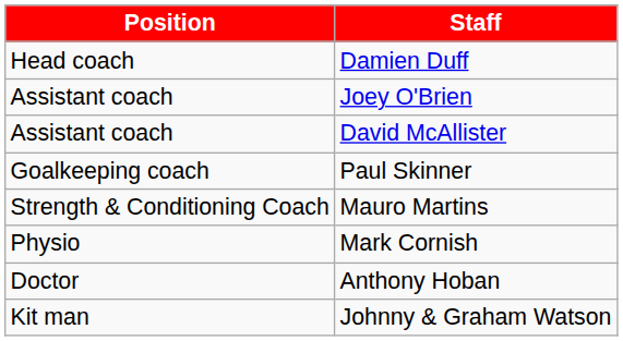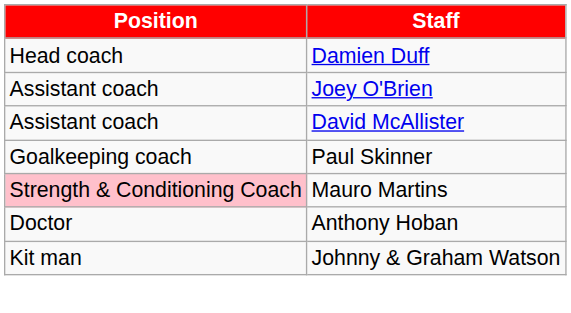Mauro Martins | Position: no background -> pink background
- row: Physio | Mark Cornish
